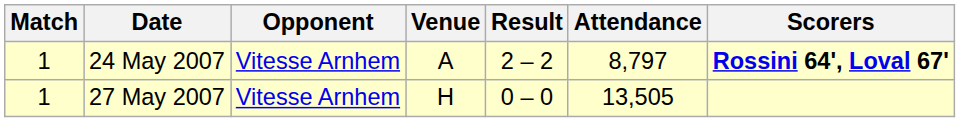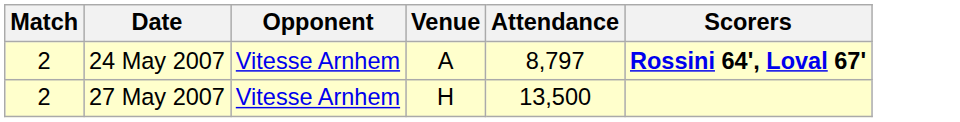- column: Result | 2 – 2 | 0 – 0
24 May 2007 | Match: 1 -> 2
27 May 2007 | Match: 1 -> 2
27 May 2007 | Attendance: 13,505 -> 13,500
